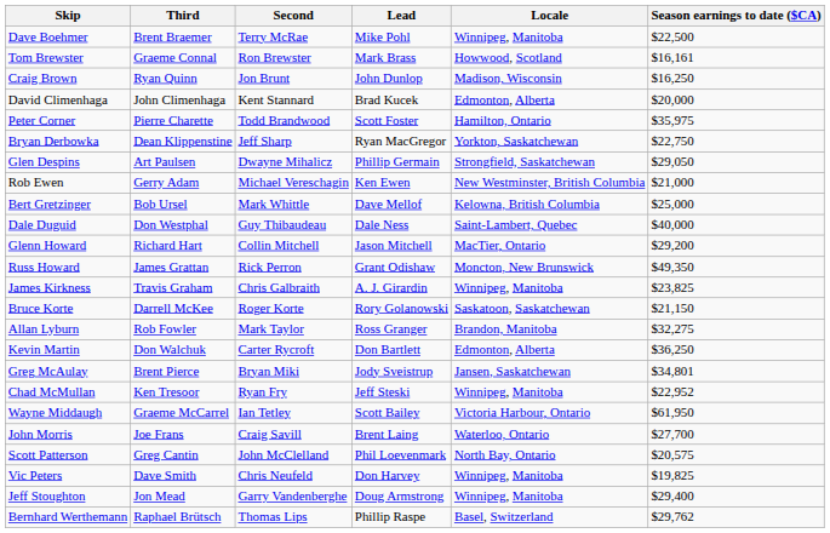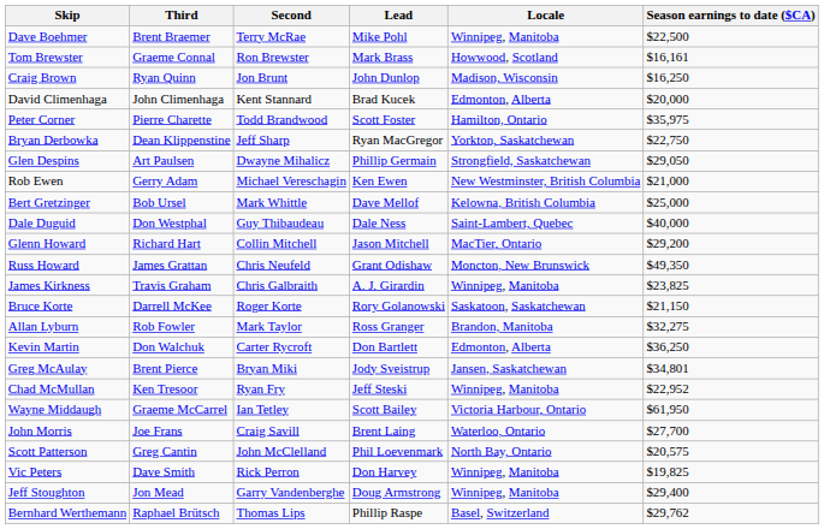Russ Howard | Second: Rick Perron -> Chris Neufeld
Vic Peters | Second: Chris Neufeld -> Rick Perron
